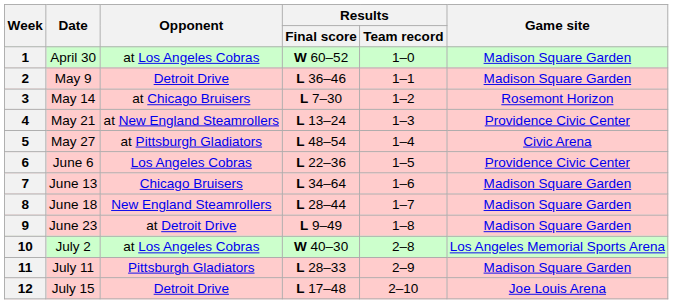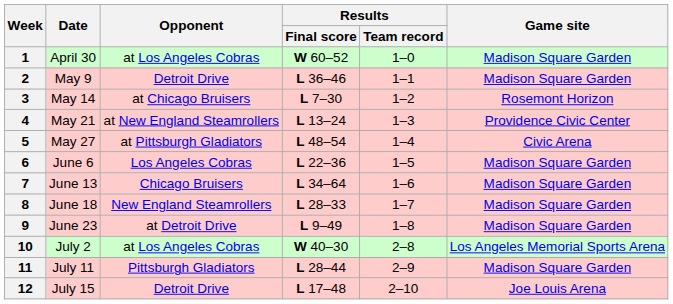6 | Game site: Providence Civic Center -> Madison Square Garden
8 | Results / Final score: L 28–44 -> L 28–33
11 | Results / Final score: L 28–33 -> L 28–44
